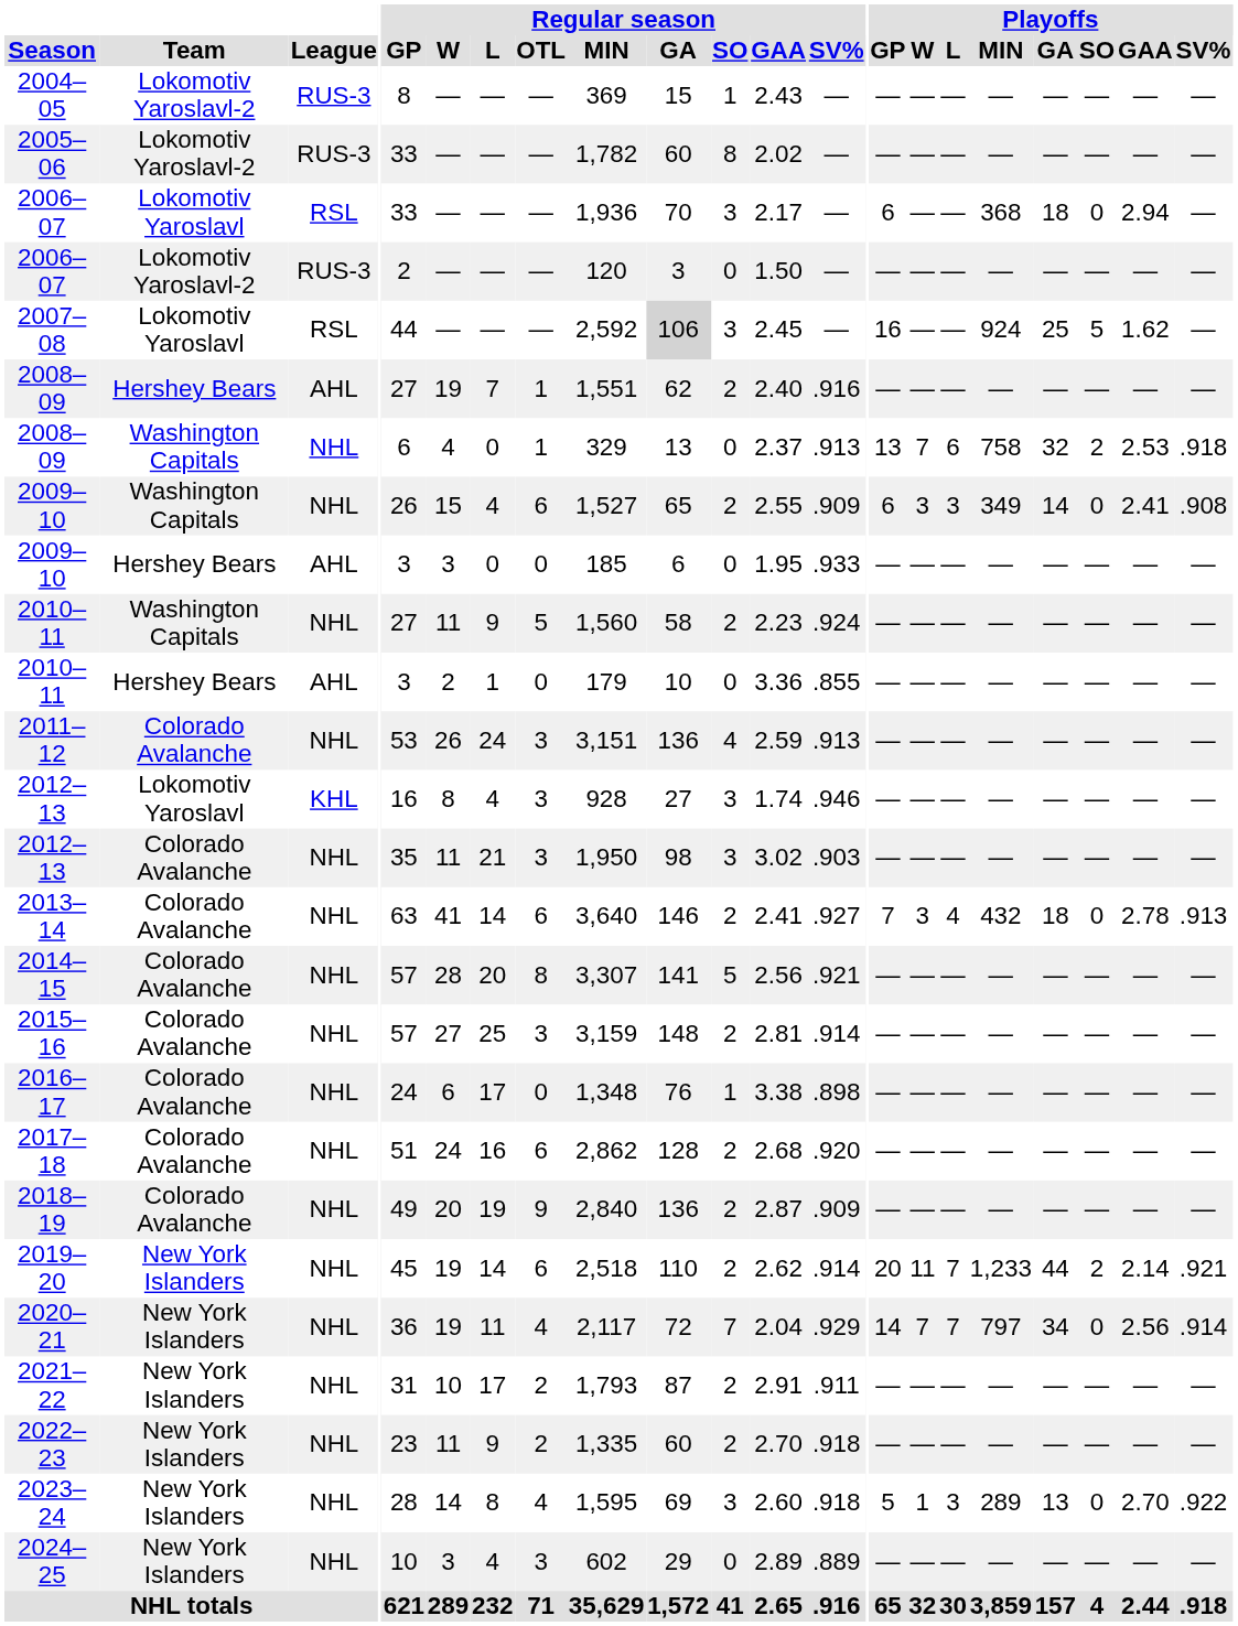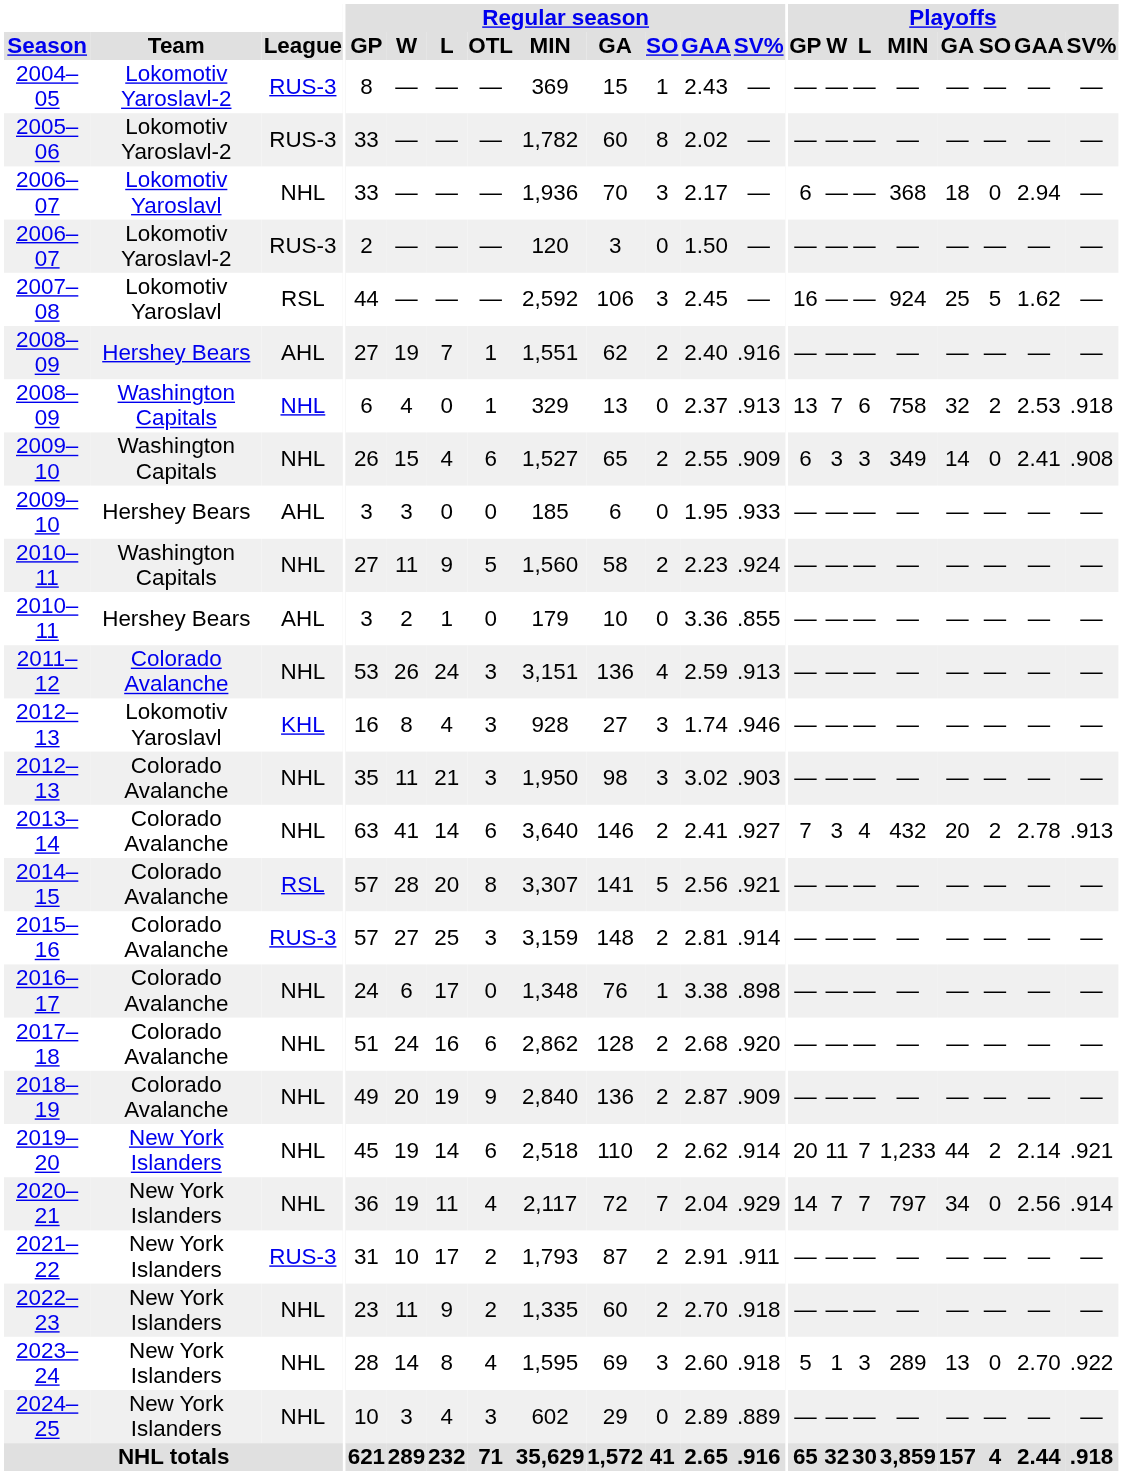2006–07 / Lokomotiv Yaroslavl | League: RSL -> NHL
2007–08 | Regular season / GA: lightgrey background -> no background
2013–14 | Playoffs / GA: 18 -> 20
2013–14 | Playoffs / SO: 0 -> 2
2014–15 | League: NHL -> RSL
2015–16 | League: NHL -> RUS-3
2021–22 | League: NHL -> RUS-3
